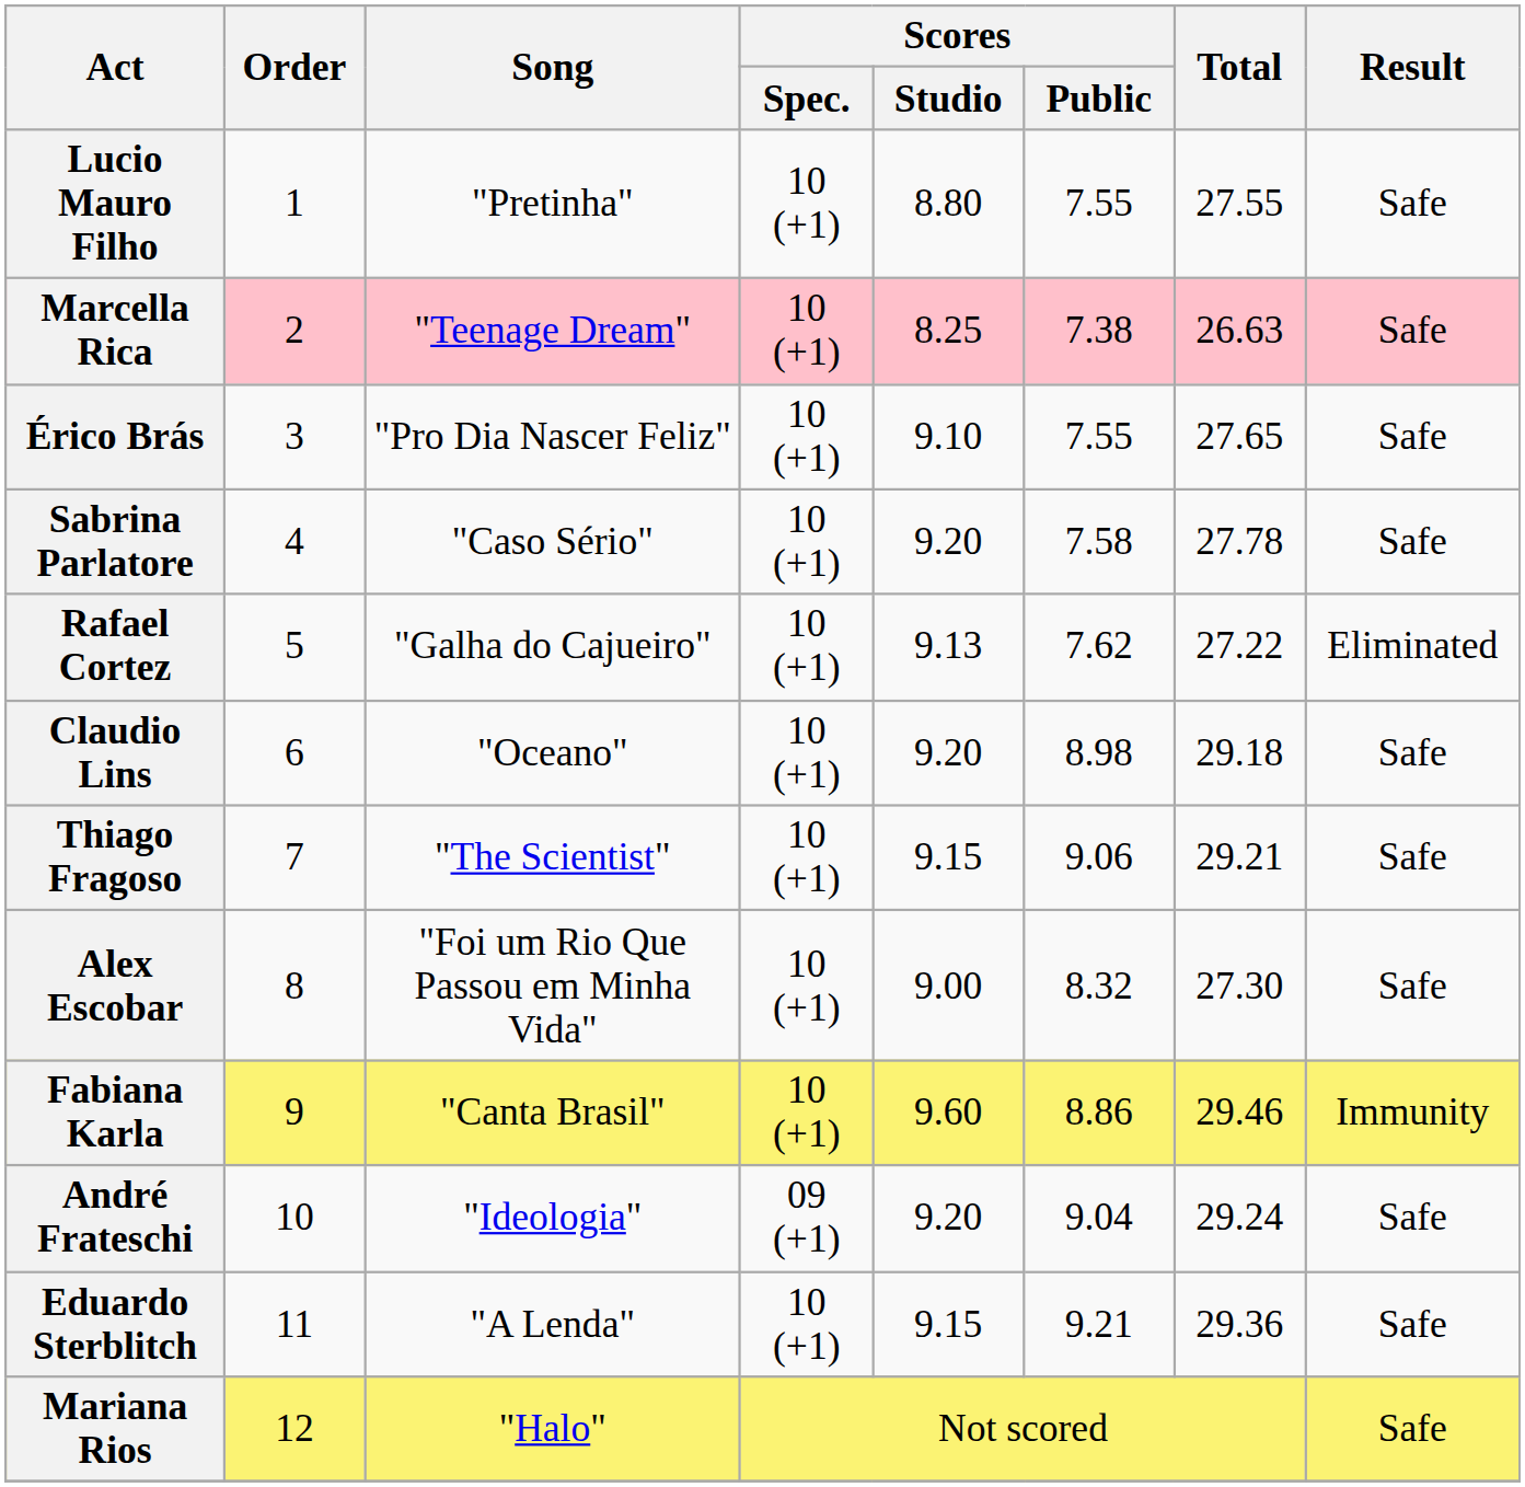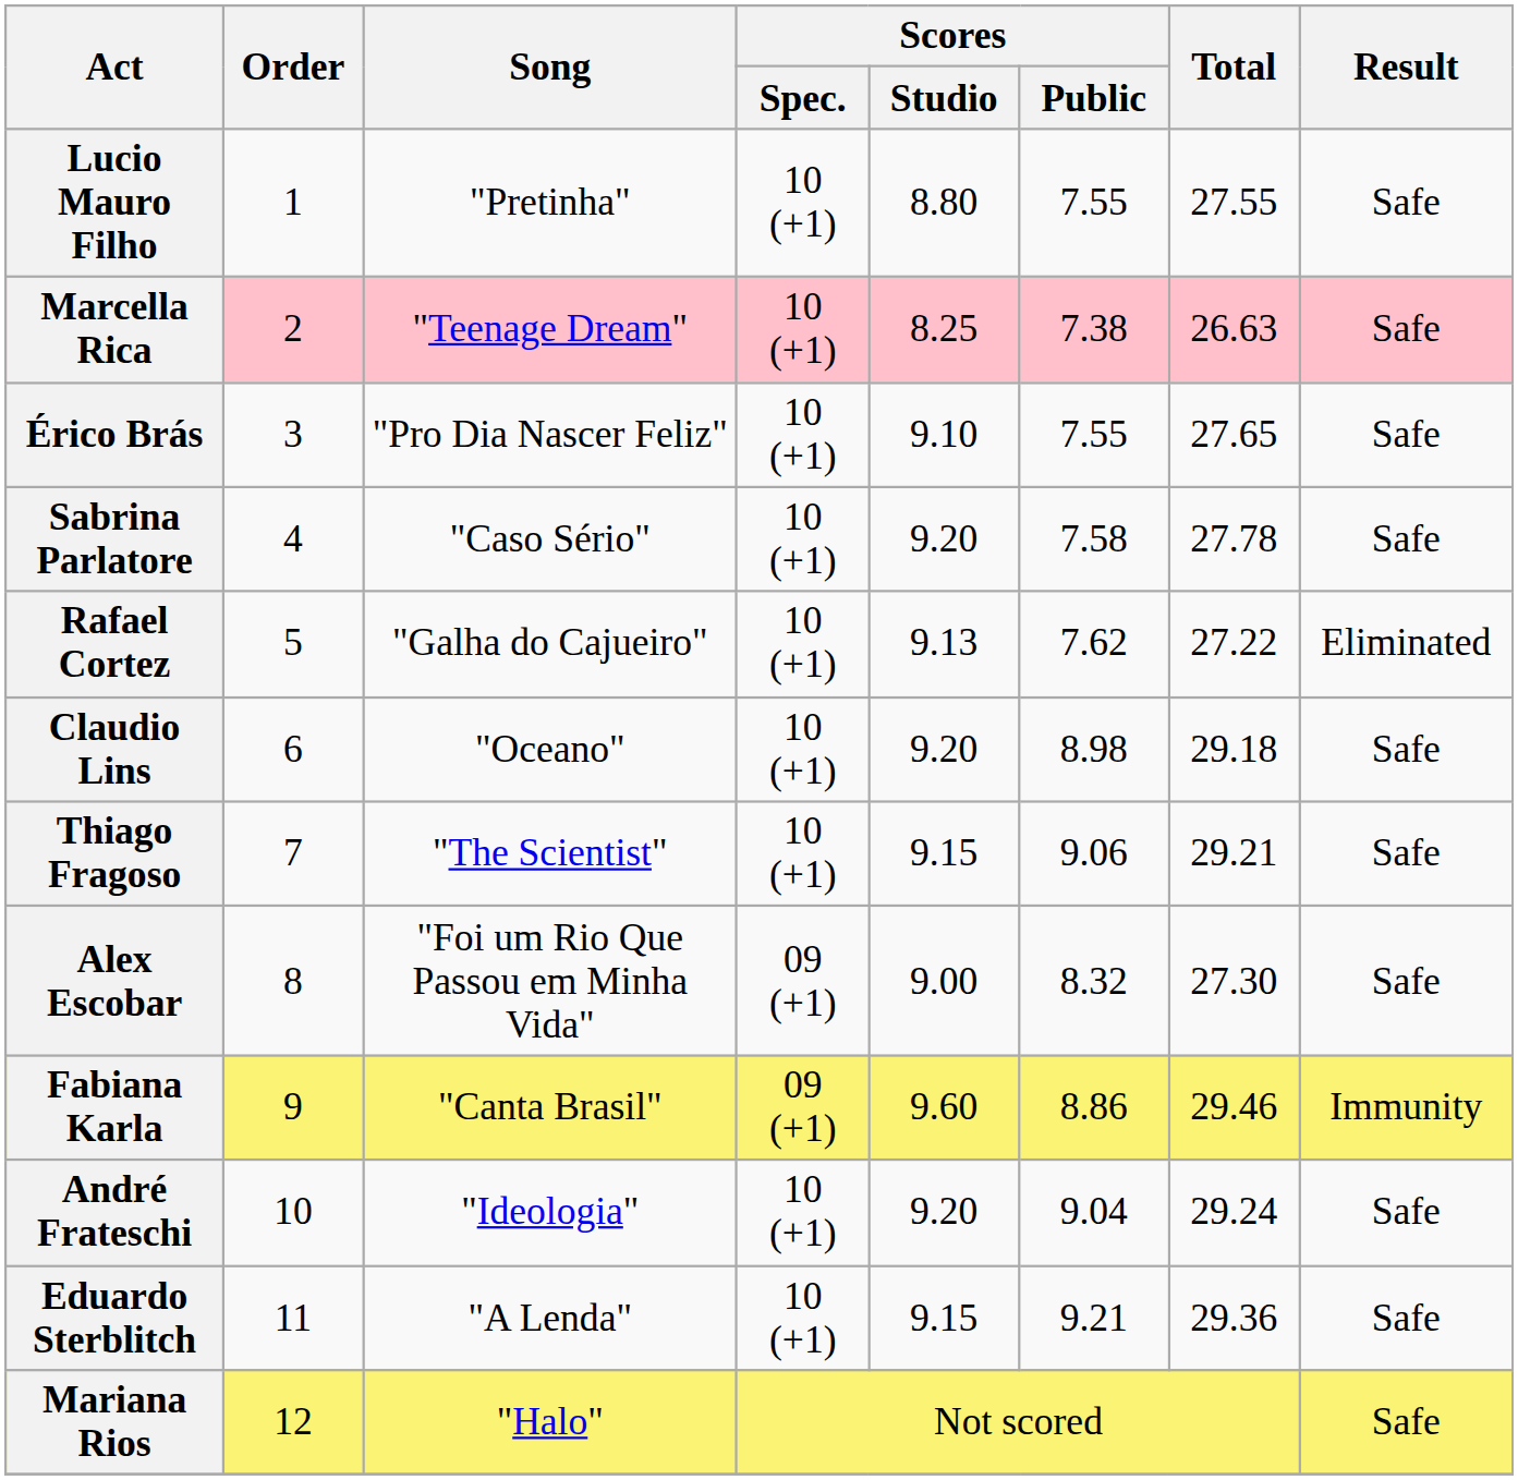Alex Escobar | Scores / Spec.: 10 (+1) -> 09 (+1)
Fabiana Karla | Scores / Spec.: 10 (+1) -> 09 (+1)
André Frateschi | Scores / Spec.: 09 (+1) -> 10 (+1)
